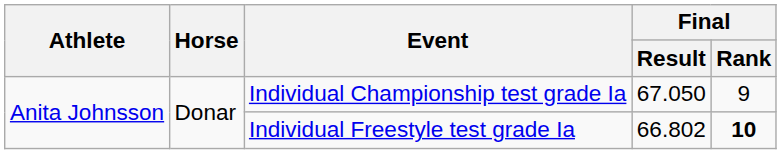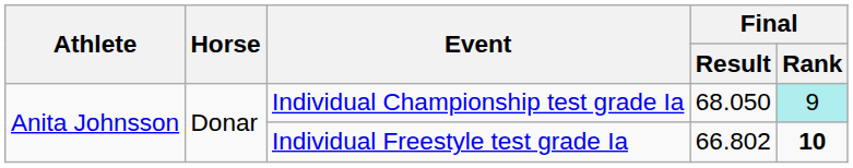Individual Championship test grade Ia | Final / Result: 67.050 -> 68.050
Individual Championship test grade Ia | Final / Rank: no background -> paleturquoise background
